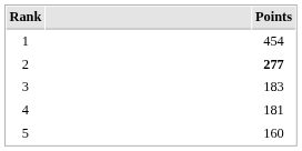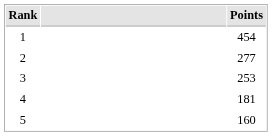2 | Points: bold -> normal
3 | Points: 183 -> 253
